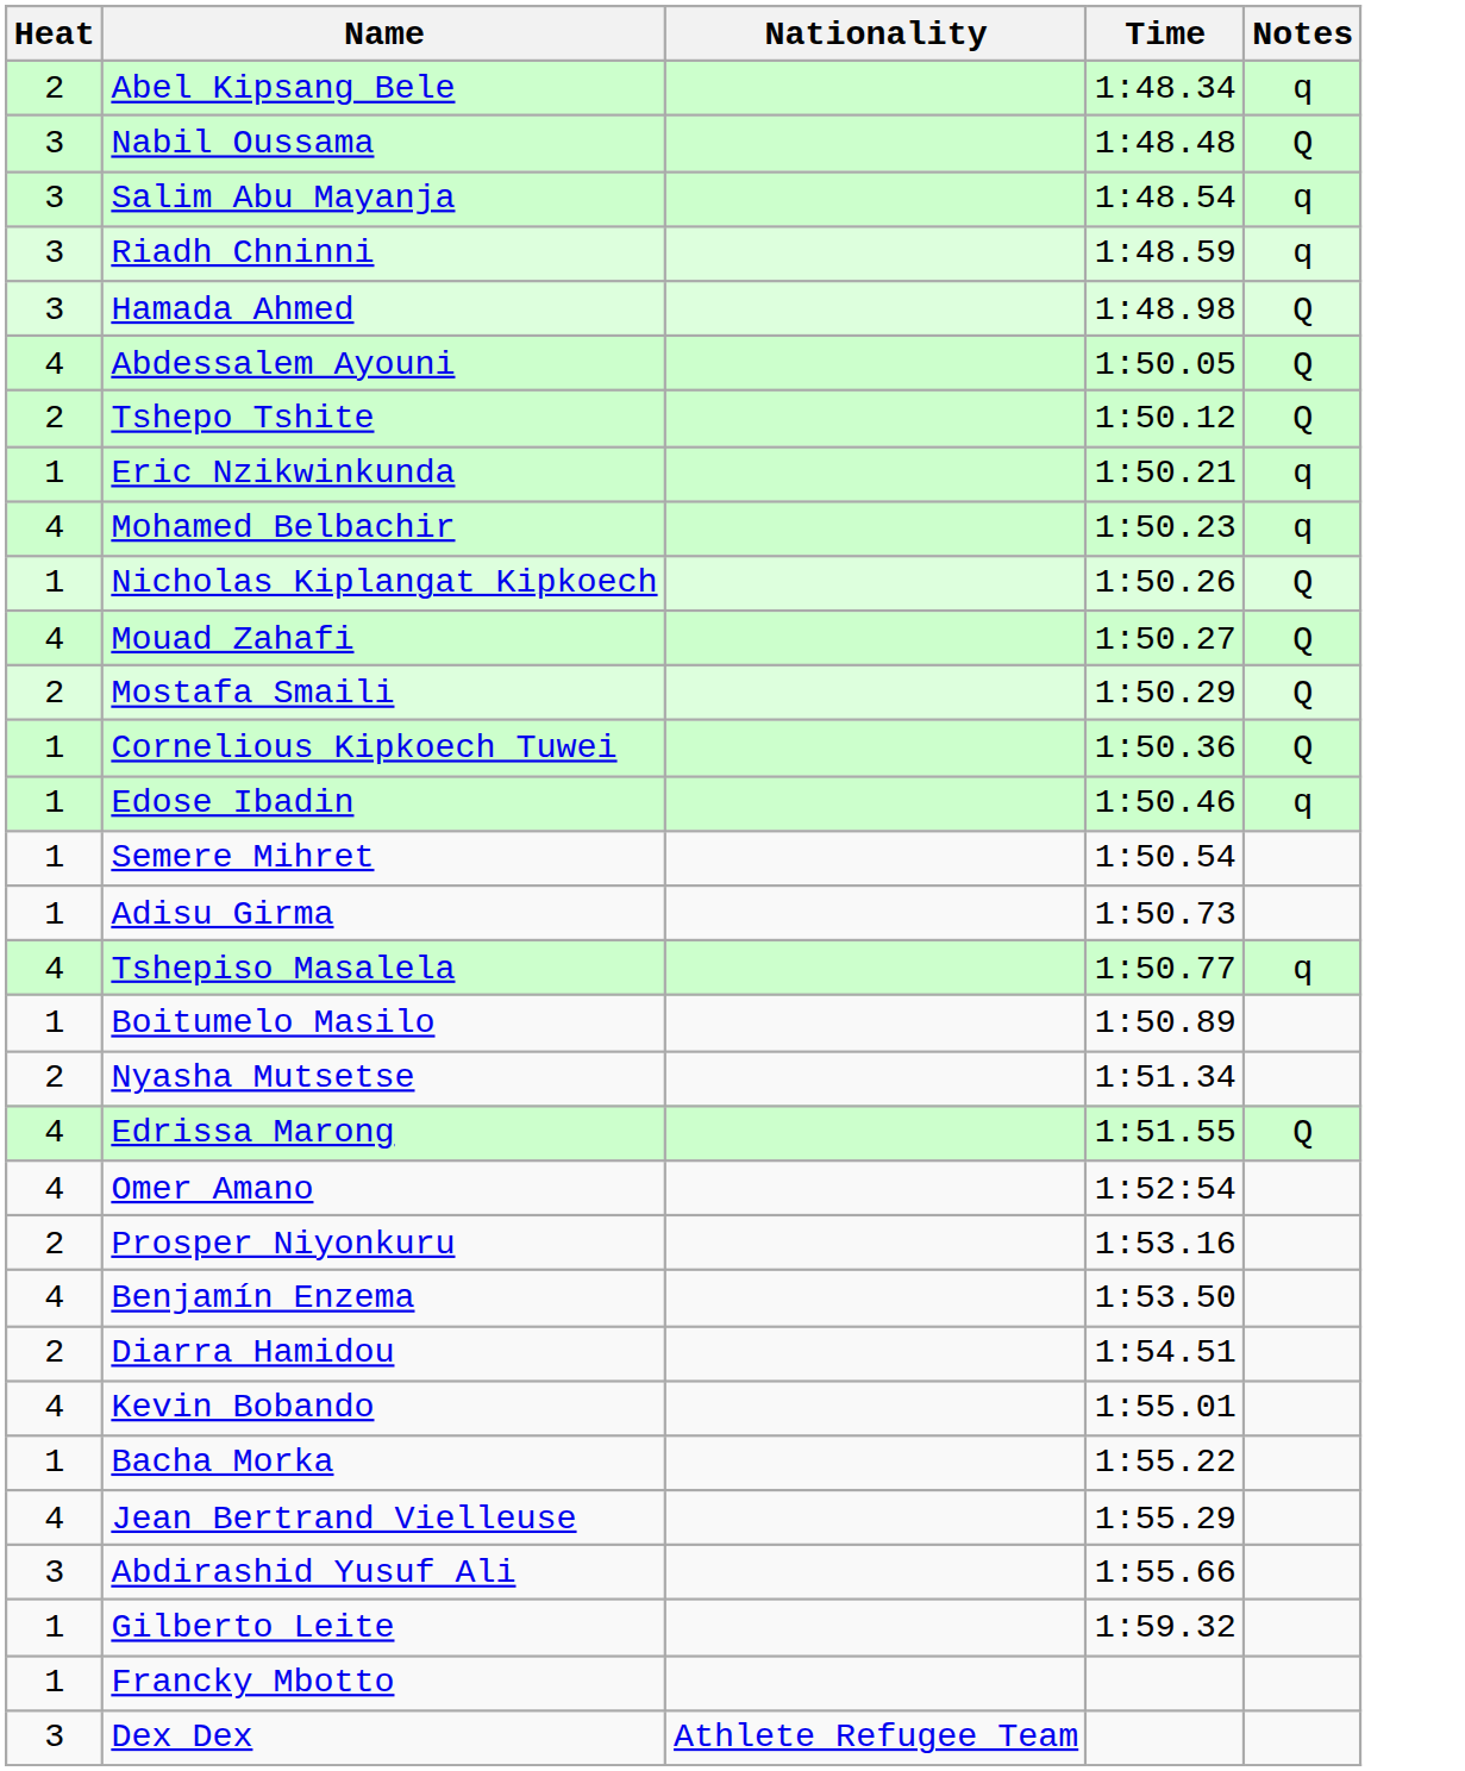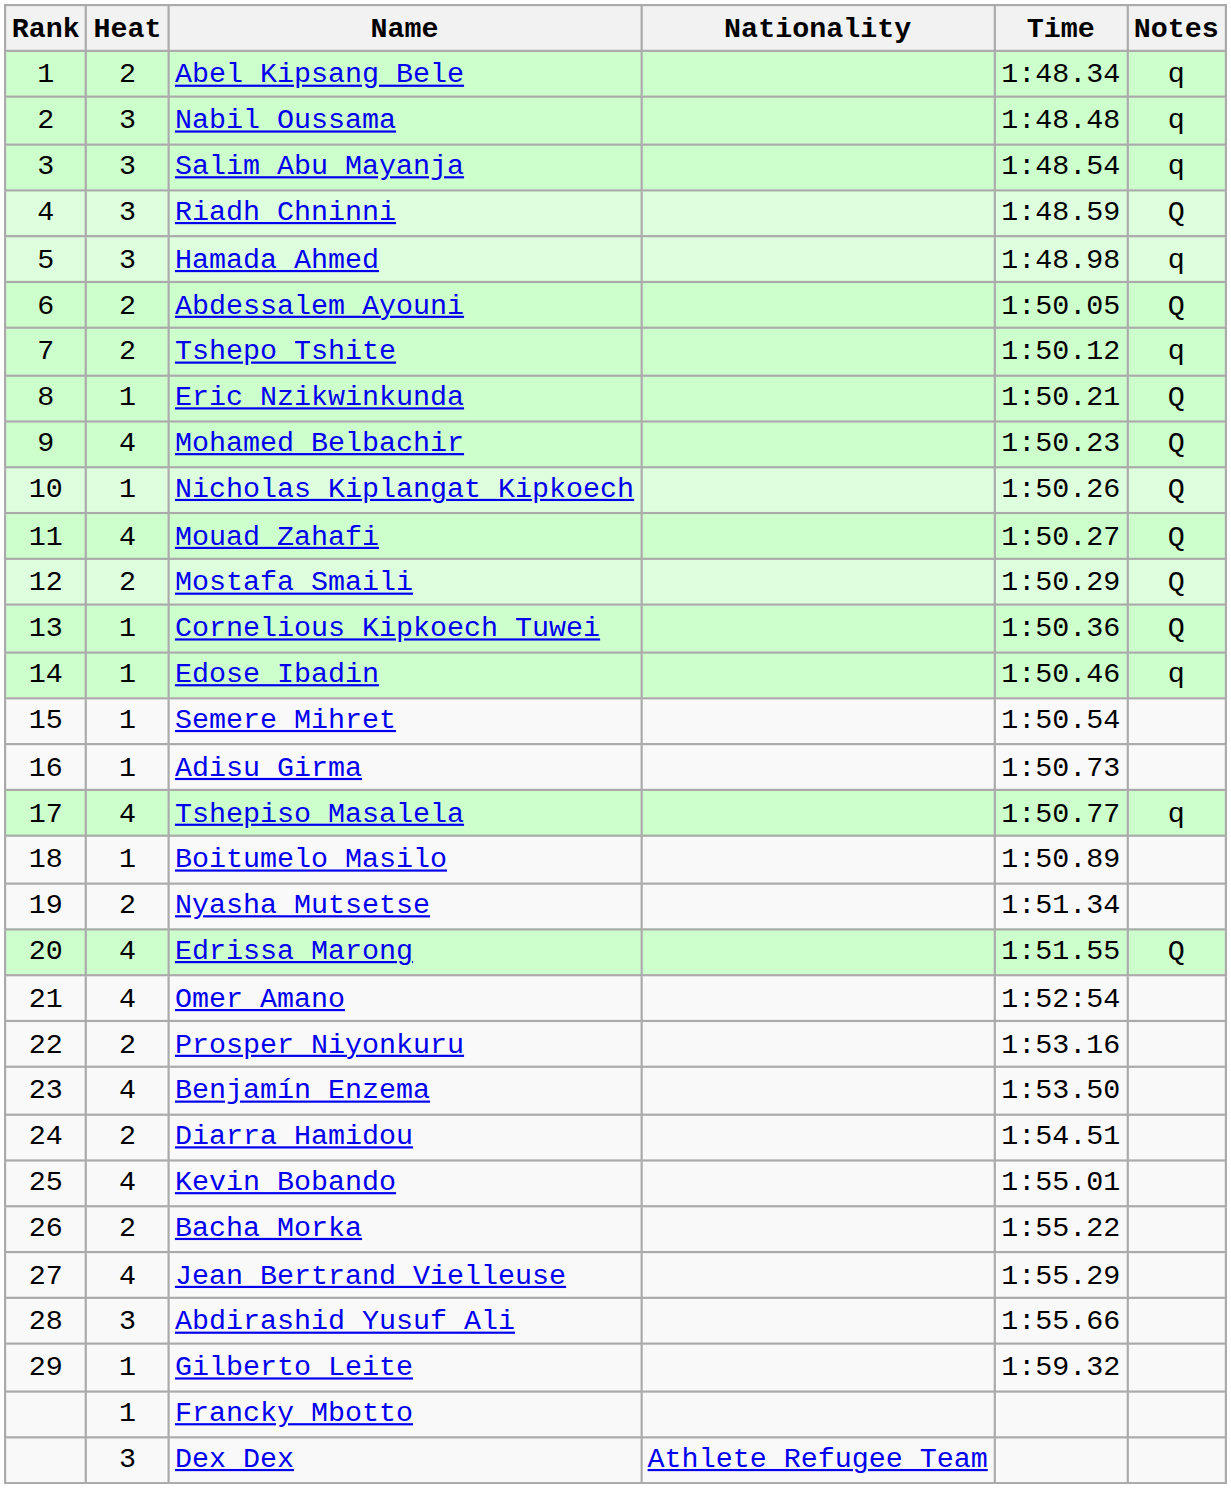+ column: Rank | 1 | 2 | 3 | 4 | 5 | 6 | 7 | 8 | 9 | 10 | 11 | 12 | 13 | 14 | 15 | 16 | 17 | 18 | 19 | 20 | 21 | 22 | 23 | 24 | 25 | 26 | 27 | 28 | 29
Nabil Oussama | Notes: Q -> q
Riadh Chninni | Notes: q -> Q
Hamada Ahmed | Notes: Q -> q
Abdessalem Ayouni | Heat: 4 -> 2
Tshepo Tshite | Notes: Q -> q
Eric Nzikwinkunda | Notes: q -> Q
Mohamed Belbachir | Notes: q -> Q
Bacha Morka | Heat: 1 -> 2
